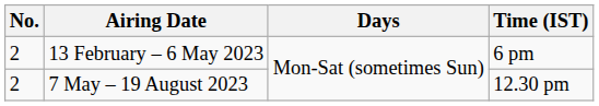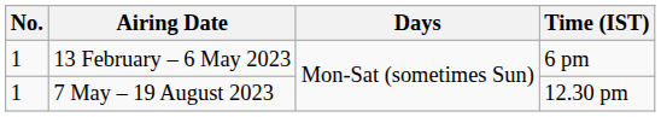13 February – 6 May 2023 | No.: 2 -> 1
7 May – 19 August 2023 | No.: 2 -> 1
